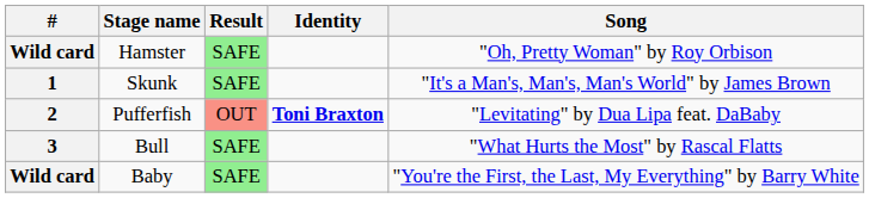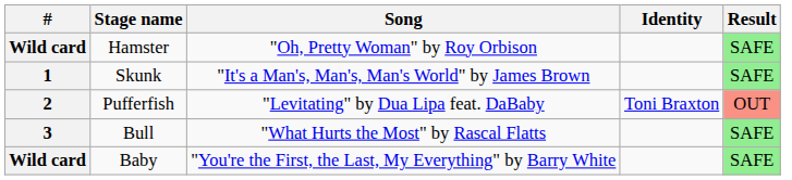columns swapped: Song <-> Result
Pufferfish | Identity: bold -> normal
